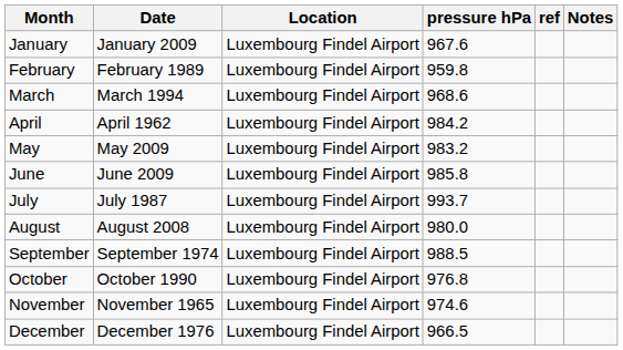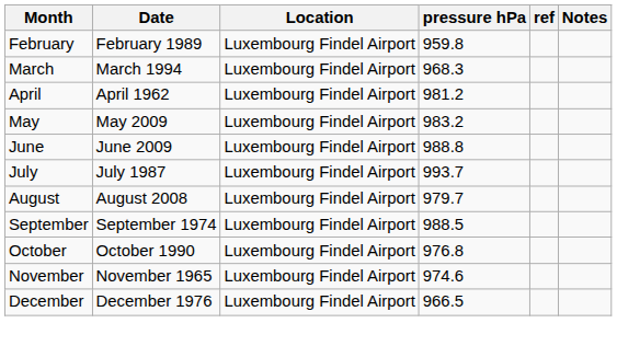- row: January | January 2009 | Luxembourg Findel Airport | 967.6
March | pressure hPa: 968.6 -> 968.3
April | pressure hPa: 984.2 -> 981.2
June | pressure hPa: 985.8 -> 988.8
August | pressure hPa: 980.0 -> 979.7
